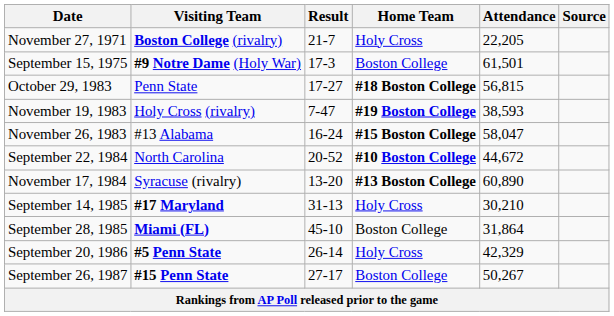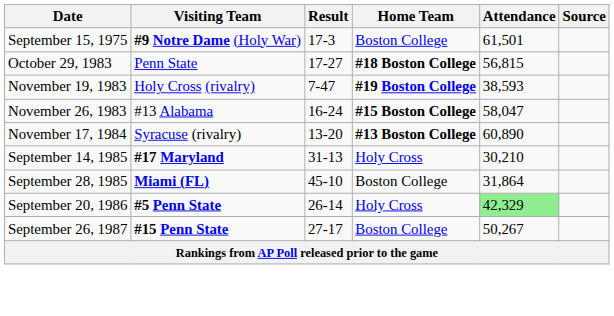- row: November 27, 1971 | Boston College (rivalry) | 21-7 | Holy Cross | 22,205
- row: September 22, 1984 | North Carolina | 20-52 | #10 Boston College | 44,672
September 20, 1986 | Attendance: no background -> lightgreen background
